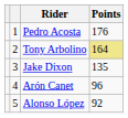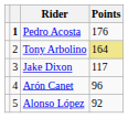Pedro Acosta | column 2: normal -> bold
Jake Dixon | Points: 135 -> 117
